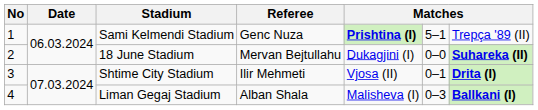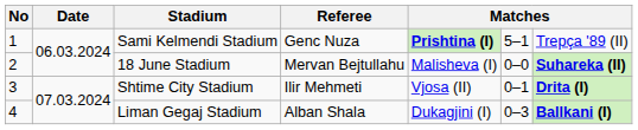18 June Stadium | column 5: Dukagjini (I) -> Malisheva (I)
Liman Gegaj Stadium | column 5: Malisheva (I) -> Dukagjini (I)
